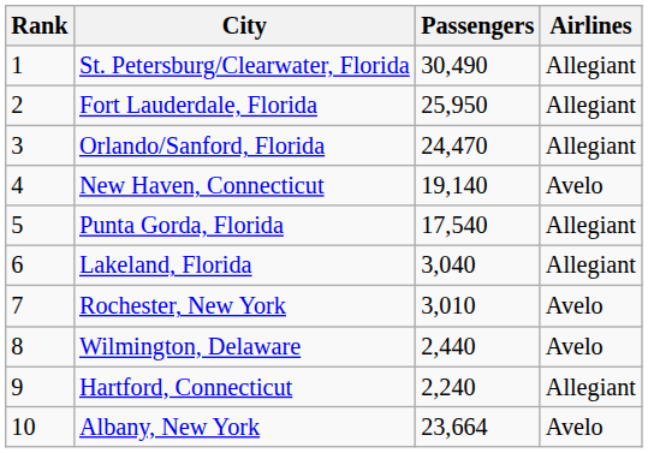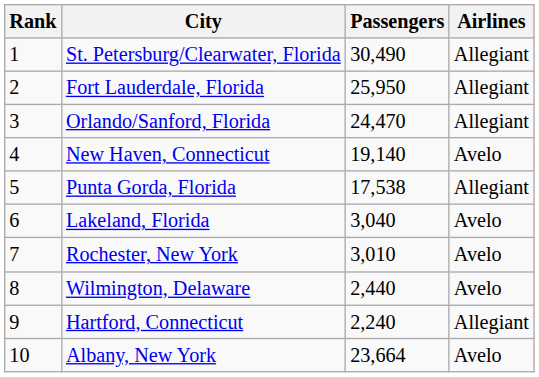Punta Gorda, Florida | Passengers: 17,540 -> 17,538
Lakeland, Florida | Airlines: Allegiant -> Avelo
